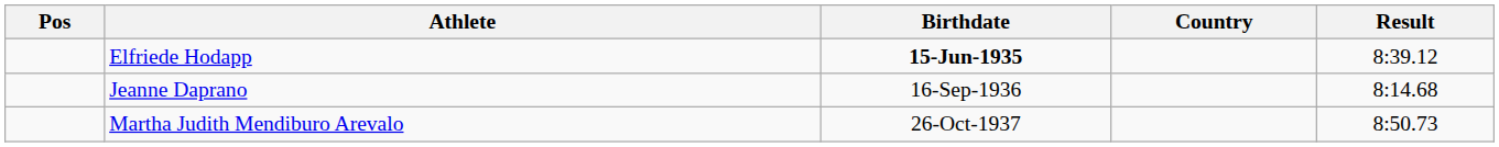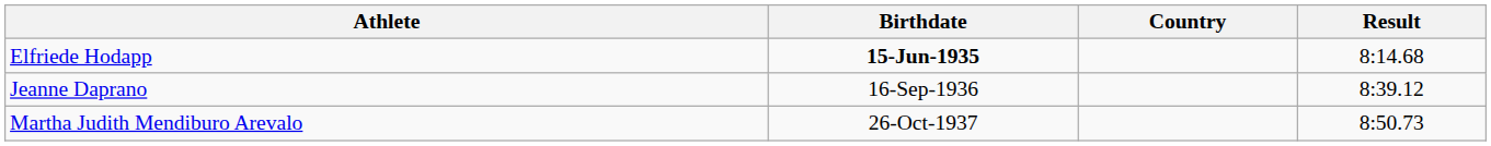- column: Pos
Elfriede Hodapp | Result: 8:39.12 -> 8:14.68
Jeanne Daprano | Result: 8:14.68 -> 8:39.12
